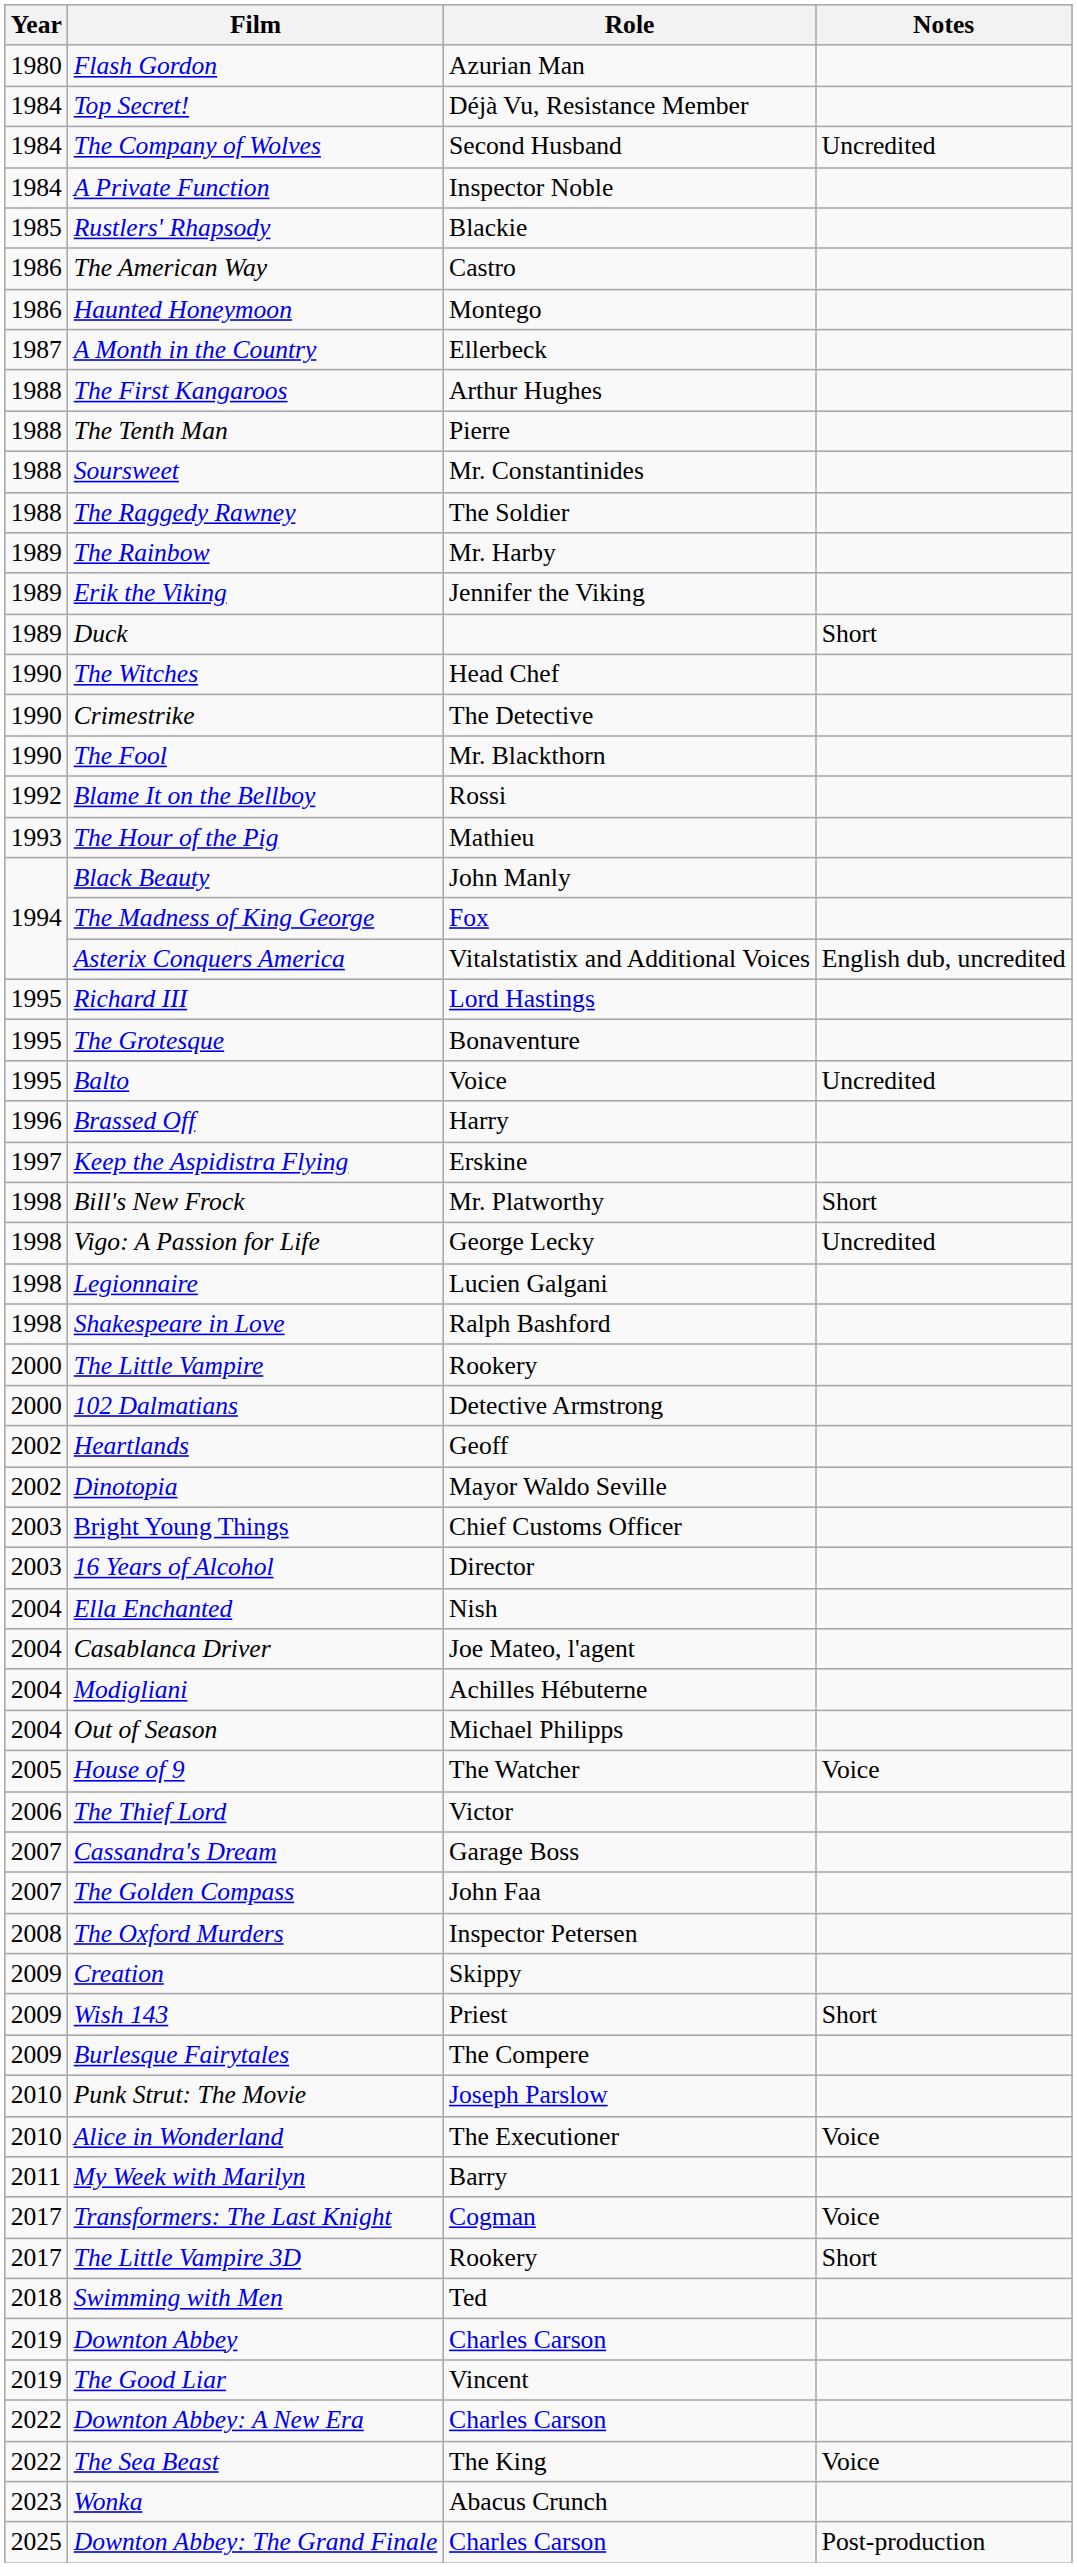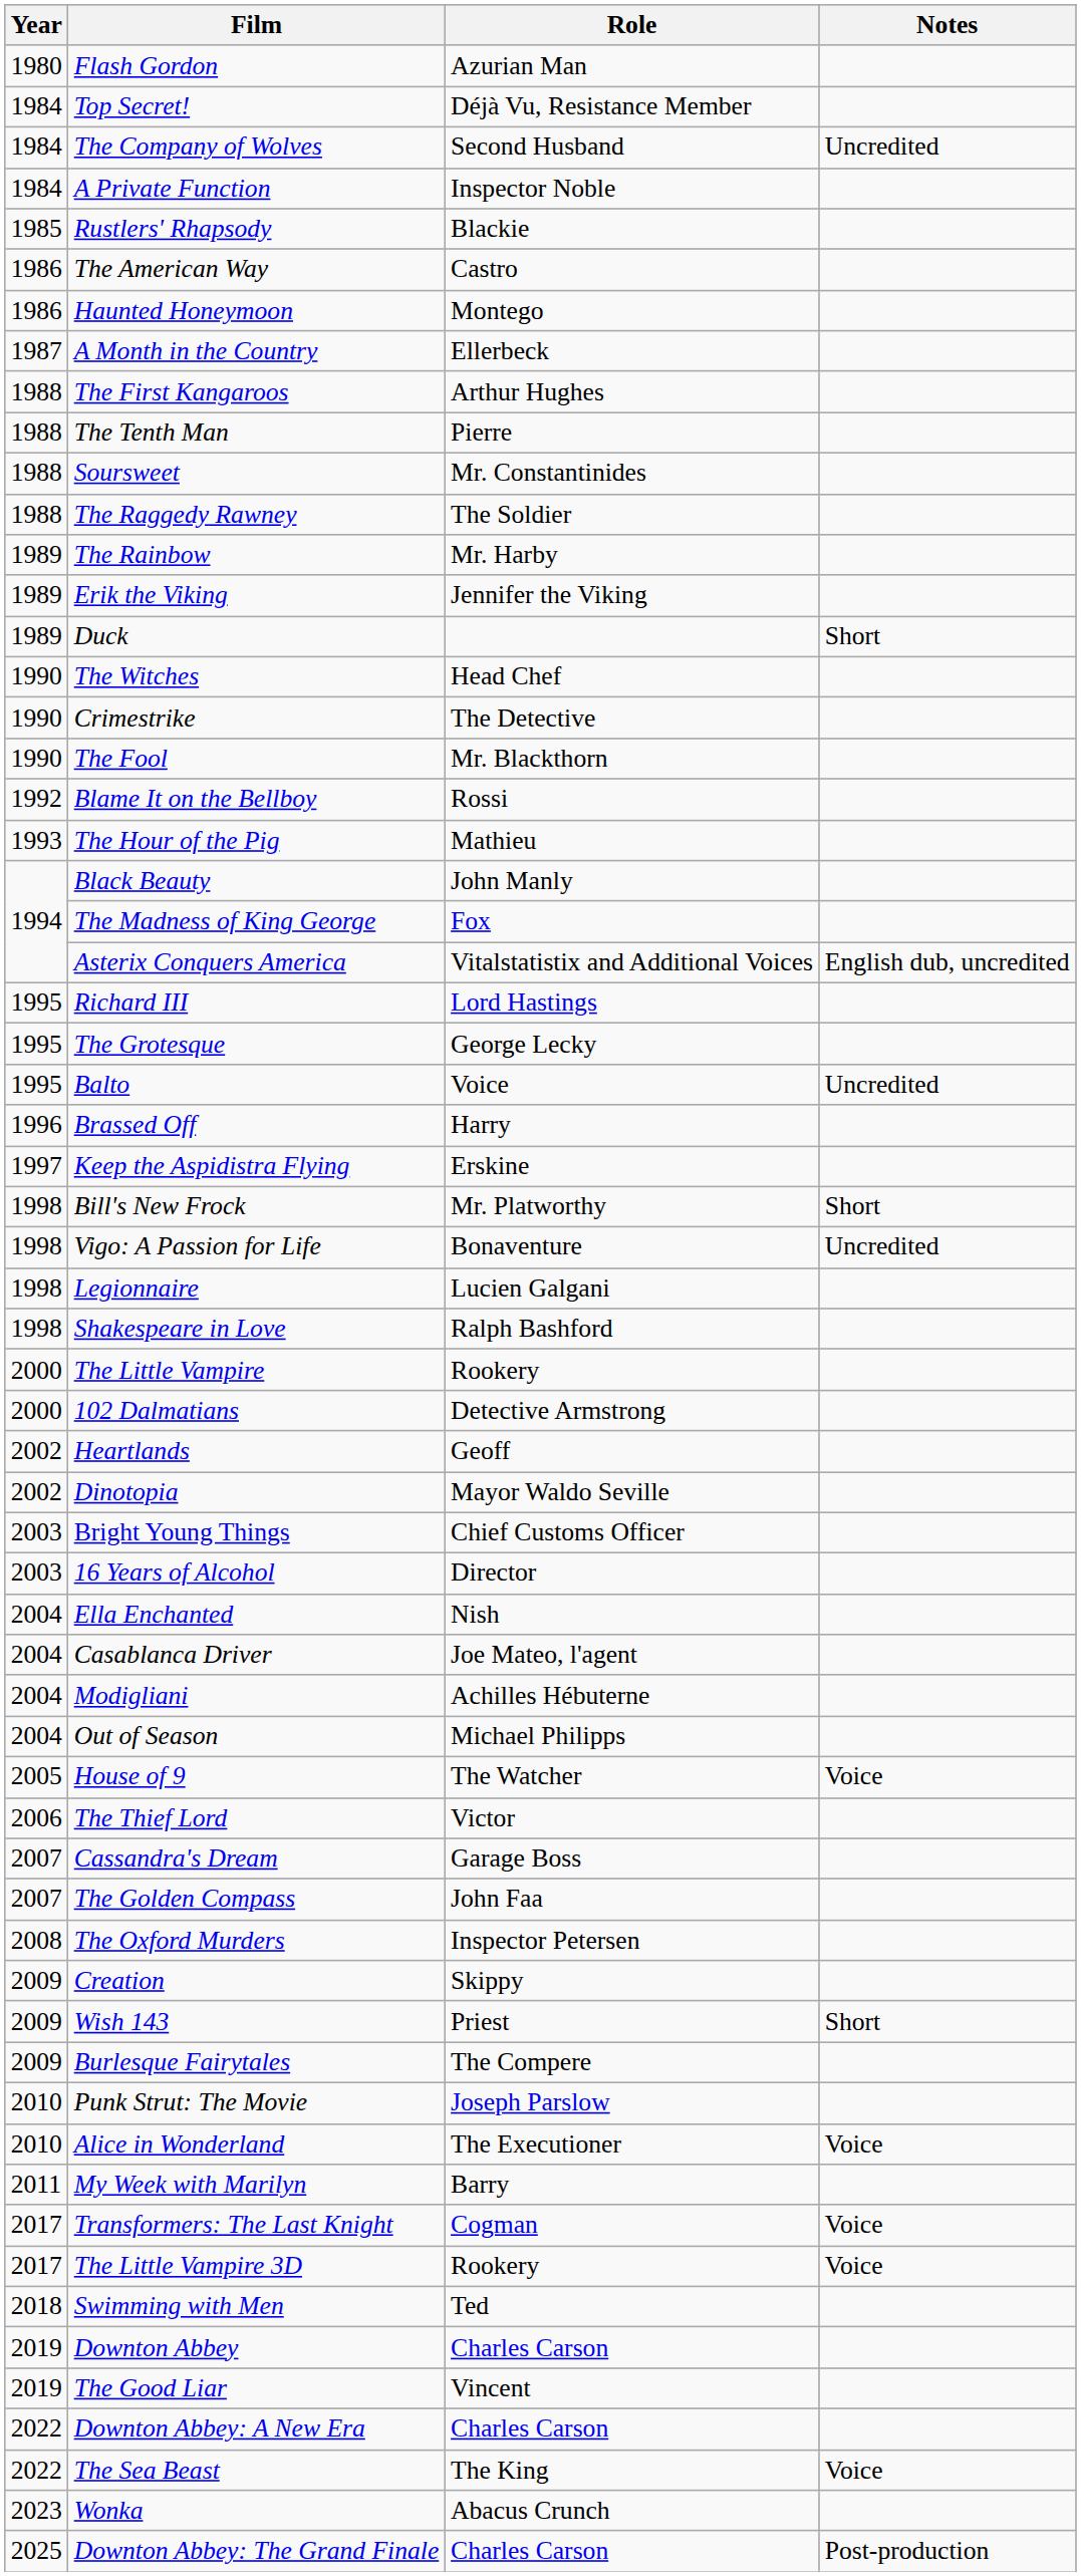The Grotesque | Role: Bonaventure -> George Lecky
Vigo: A Passion for Life | Role: George Lecky -> Bonaventure
The Little Vampire 3D | Notes: Short -> Voice
